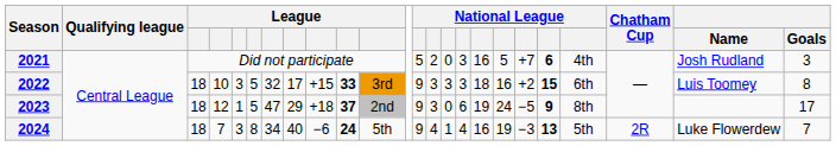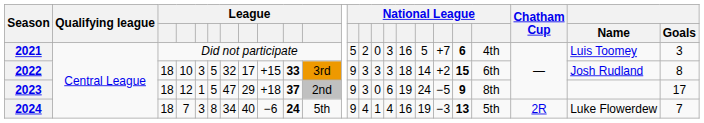2021 | Name: Josh Rudland -> Luis Toomey
2022 | column 18: 16 -> 14
2022 | Name: Luis Toomey -> Josh Rudland
